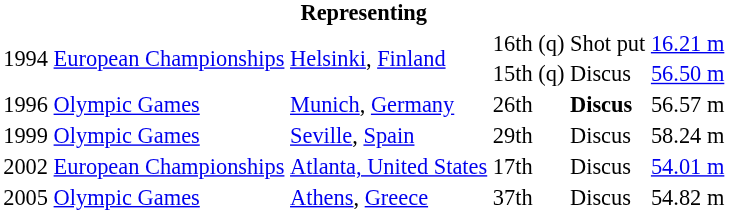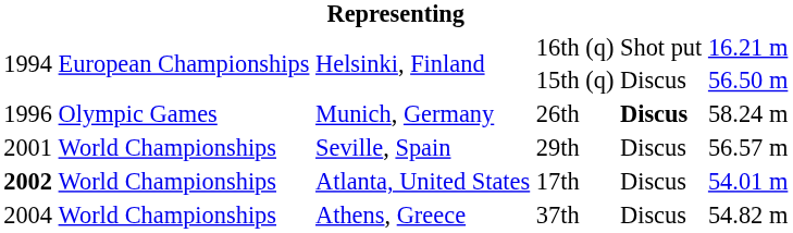26th | column 6: 56.57 m -> 58.24 m
29th | column 1: 1999 -> 2001
29th | column 2: Olympic Games -> World Championships
29th | column 6: 58.24 m -> 56.57 m
17th | column 1: normal -> bold
17th | column 2: European Championships -> World Championships
37th | column 1: 2005 -> 2004
37th | column 2: Olympic Games -> World Championships
